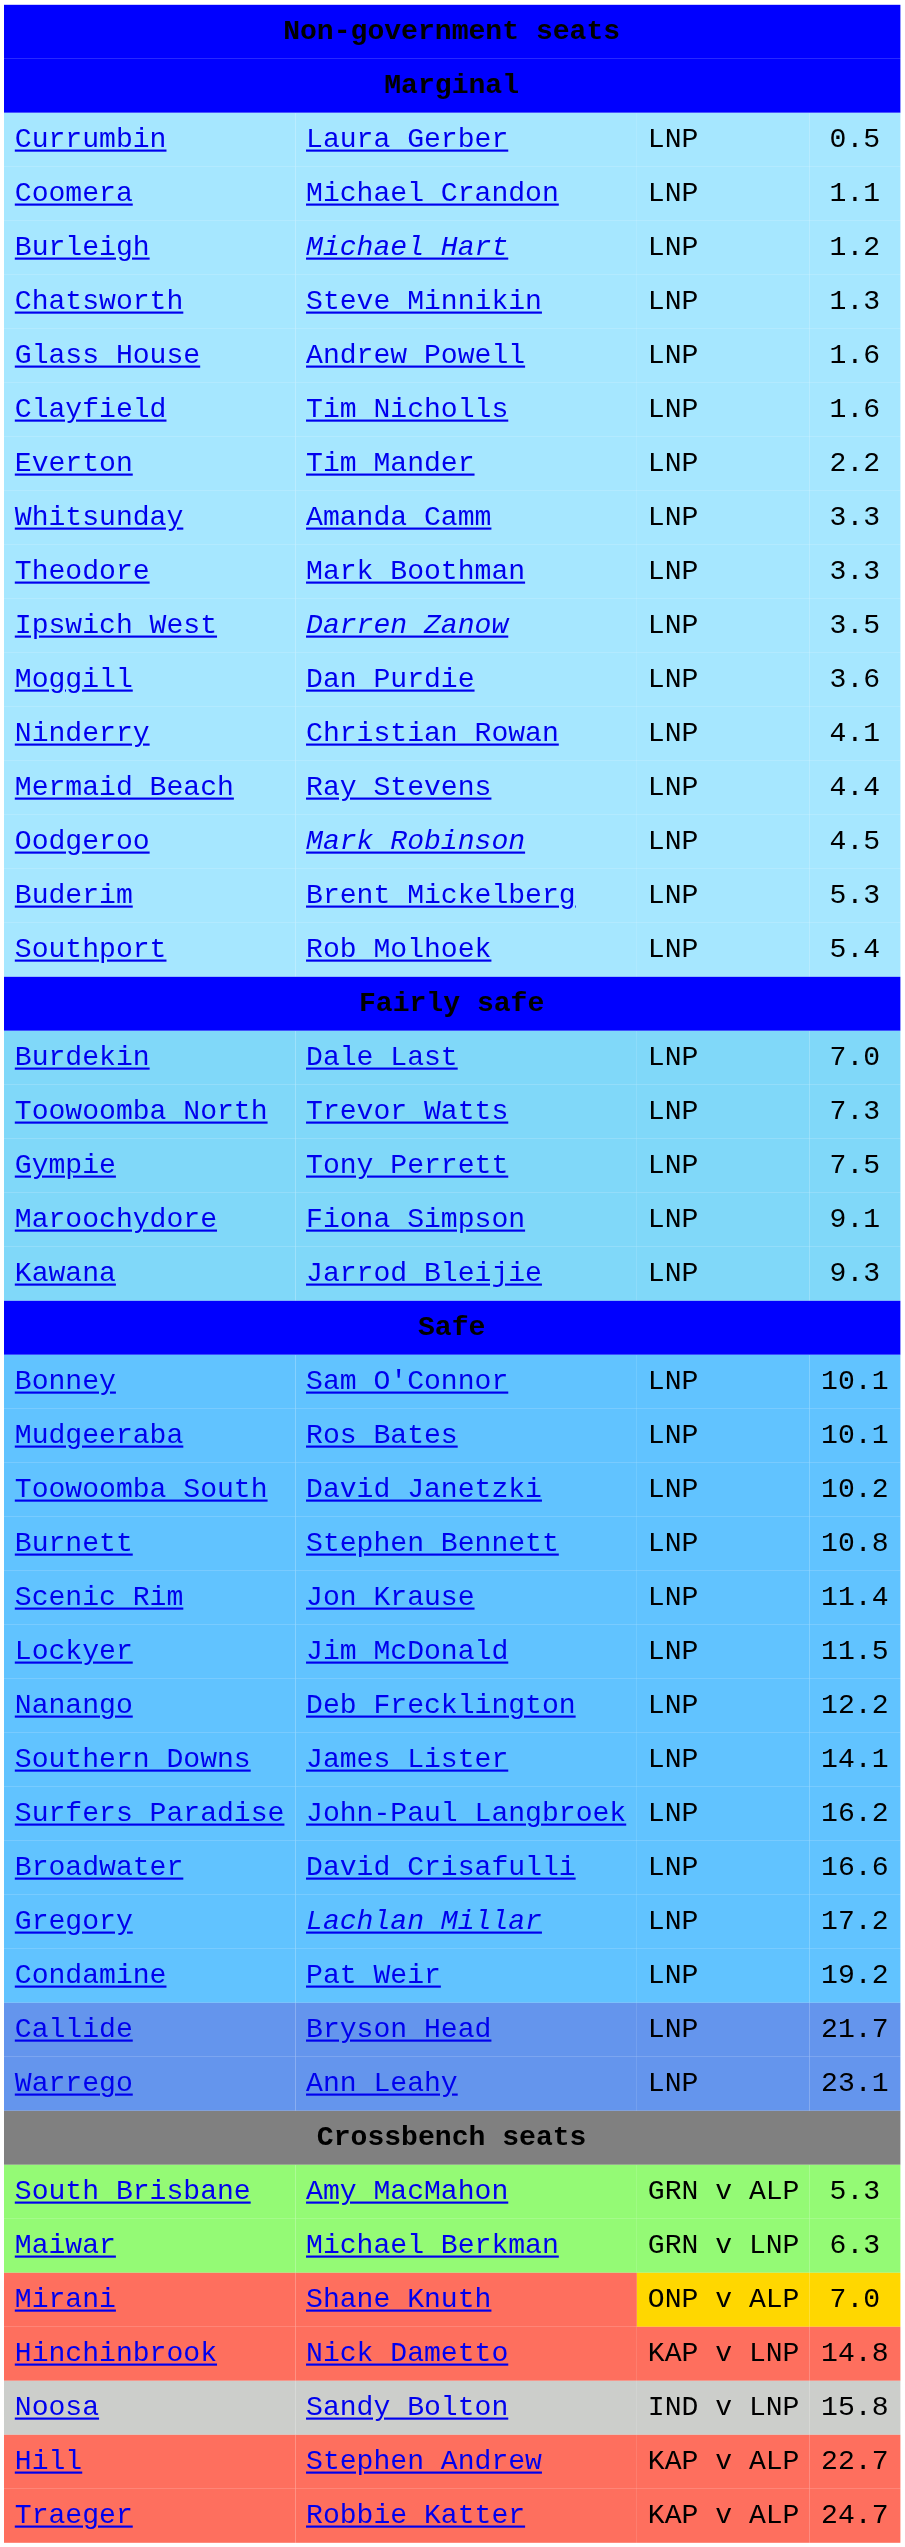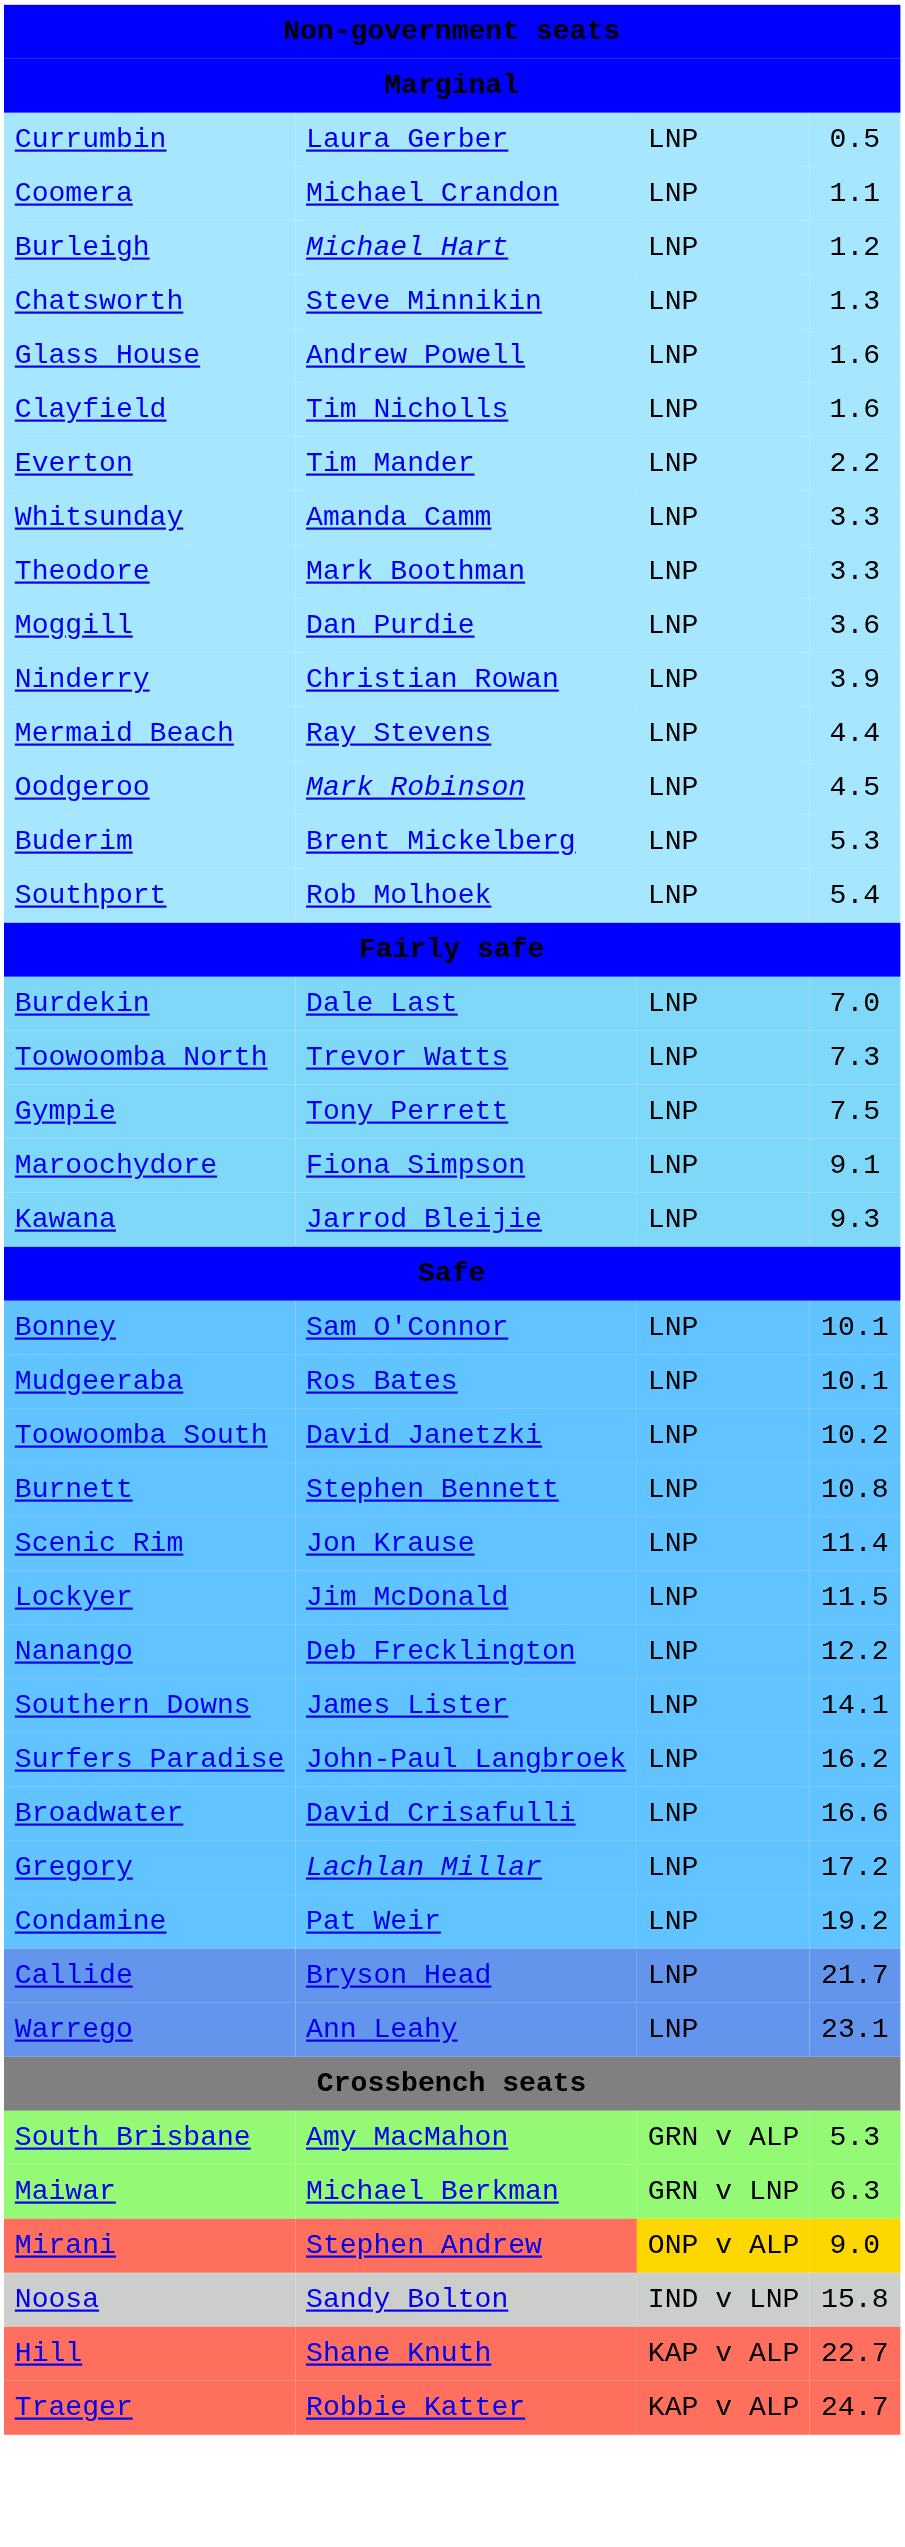- row: Ipswich West | Darren Zanow | LNP | 3.5
Ninderry | column 4: 4.1 -> 3.9
Mirani | column 2: Shane Knuth -> Stephen Andrew
Mirani | column 4: 7.0 -> 9.0
- row: Hinchinbrook | Nick Dametto | KAP v LNP | 14.8
Hill | column 2: Stephen Andrew -> Shane Knuth
